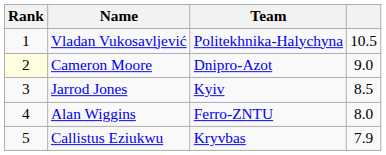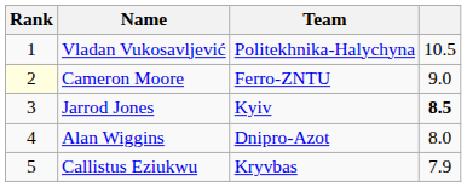Cameron Moore | Team: Dnipro-Azot -> Ferro-ZNTU
Jarrod Jones | column 4: normal -> bold
Alan Wiggins | Team: Ferro-ZNTU -> Dnipro-Azot
